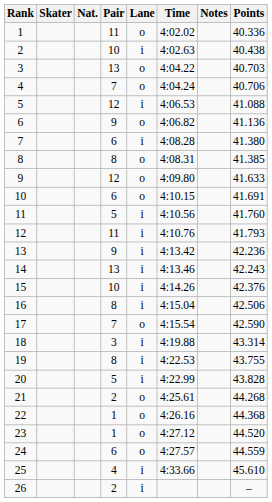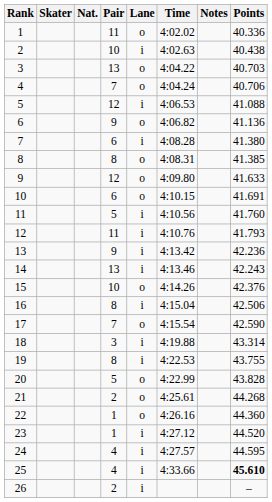15 | Lane: i -> o
20 | Lane: i -> o
22 | Points: 44.368 -> 44.360
23 | Lane: o -> i
24 | Pair: 6 -> 4
24 | Lane: o -> i
24 | Points: 44.559 -> 44.595
25 | Points: normal -> bold
